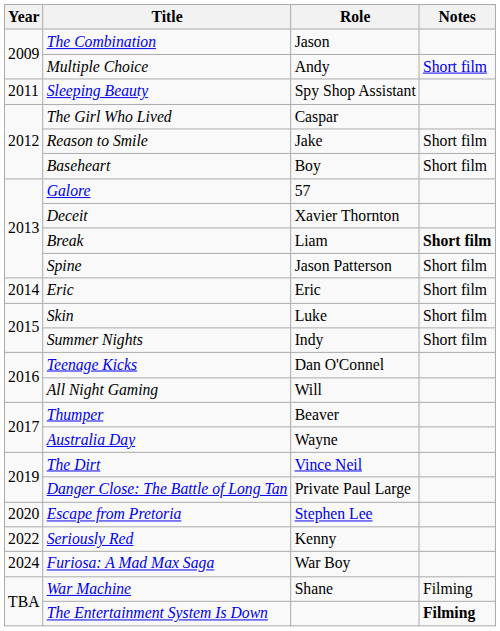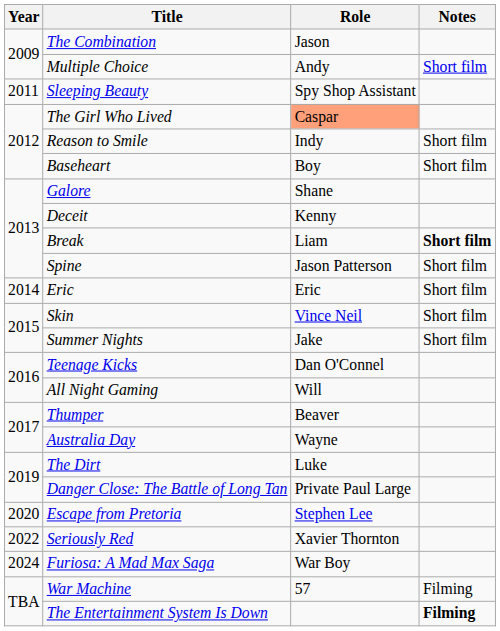The Girl Who Lived | Role: no background -> lightsalmon background
Reason to Smile | Role: Jake -> Indy
Galore | Role: 57 -> Shane
Deceit | Role: Xavier Thornton -> Kenny
Skin | Role: Luke -> Vince Neil
Summer Nights | Role: Indy -> Jake
The Dirt | Role: Vince Neil -> Luke
Seriously Red | Role: Kenny -> Xavier Thornton
War Machine | Role: Shane -> 57
